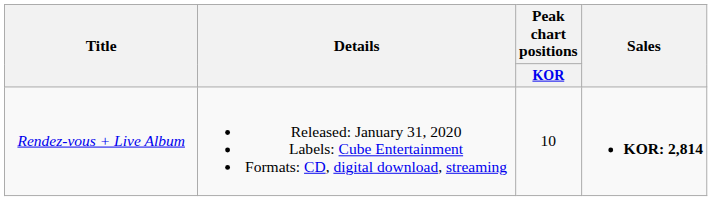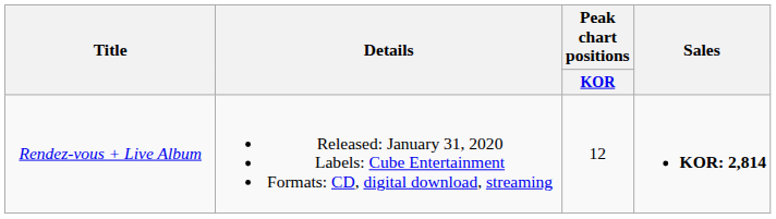Rendez-vous + Live Album | Peak chart positions / KOR: 10 -> 12
